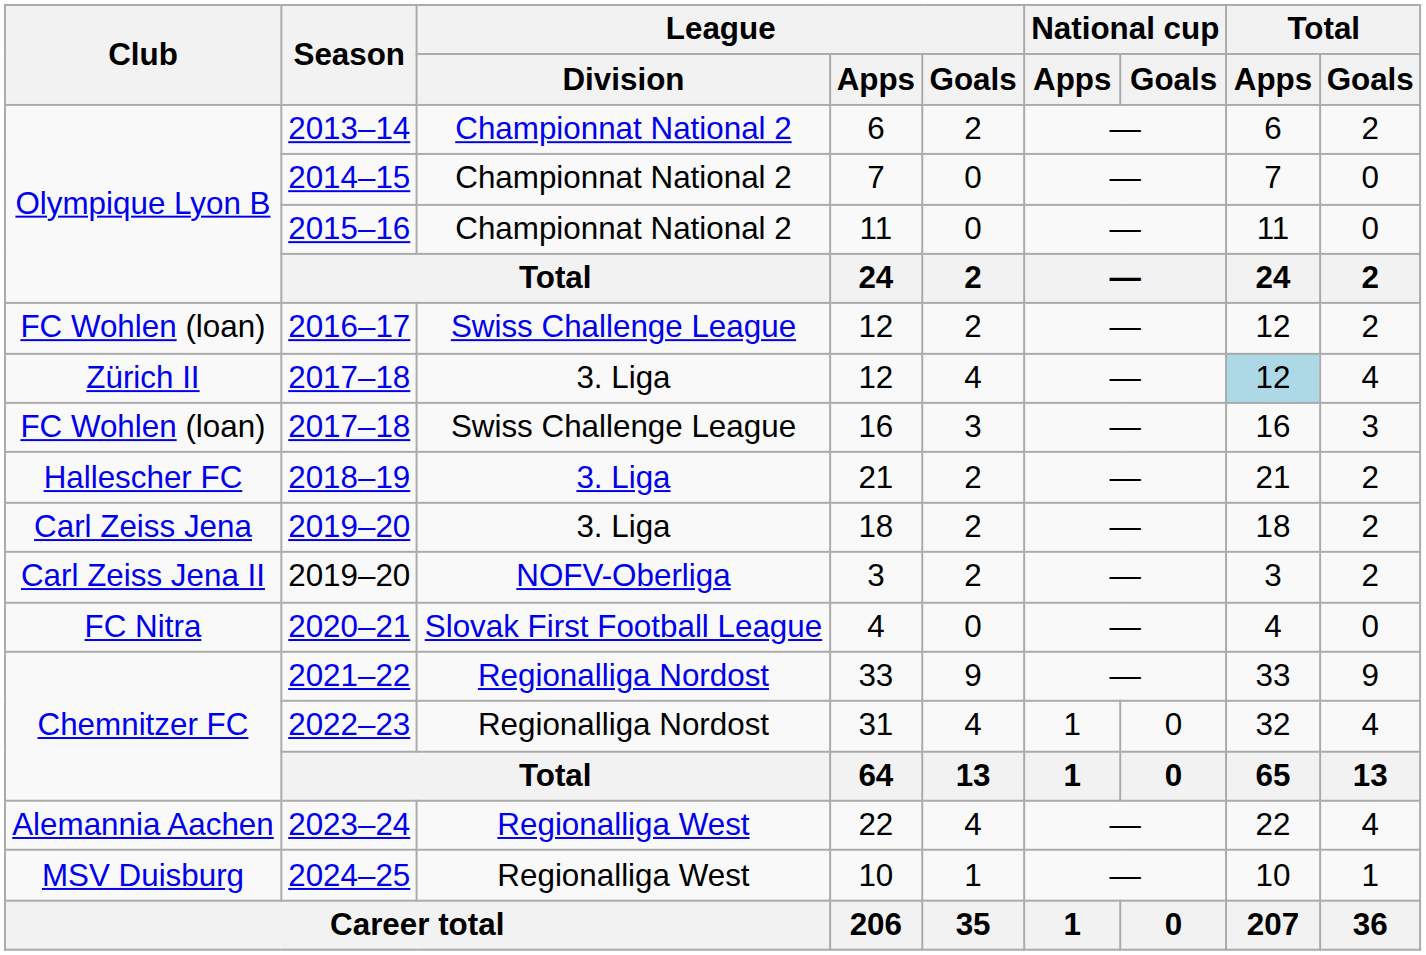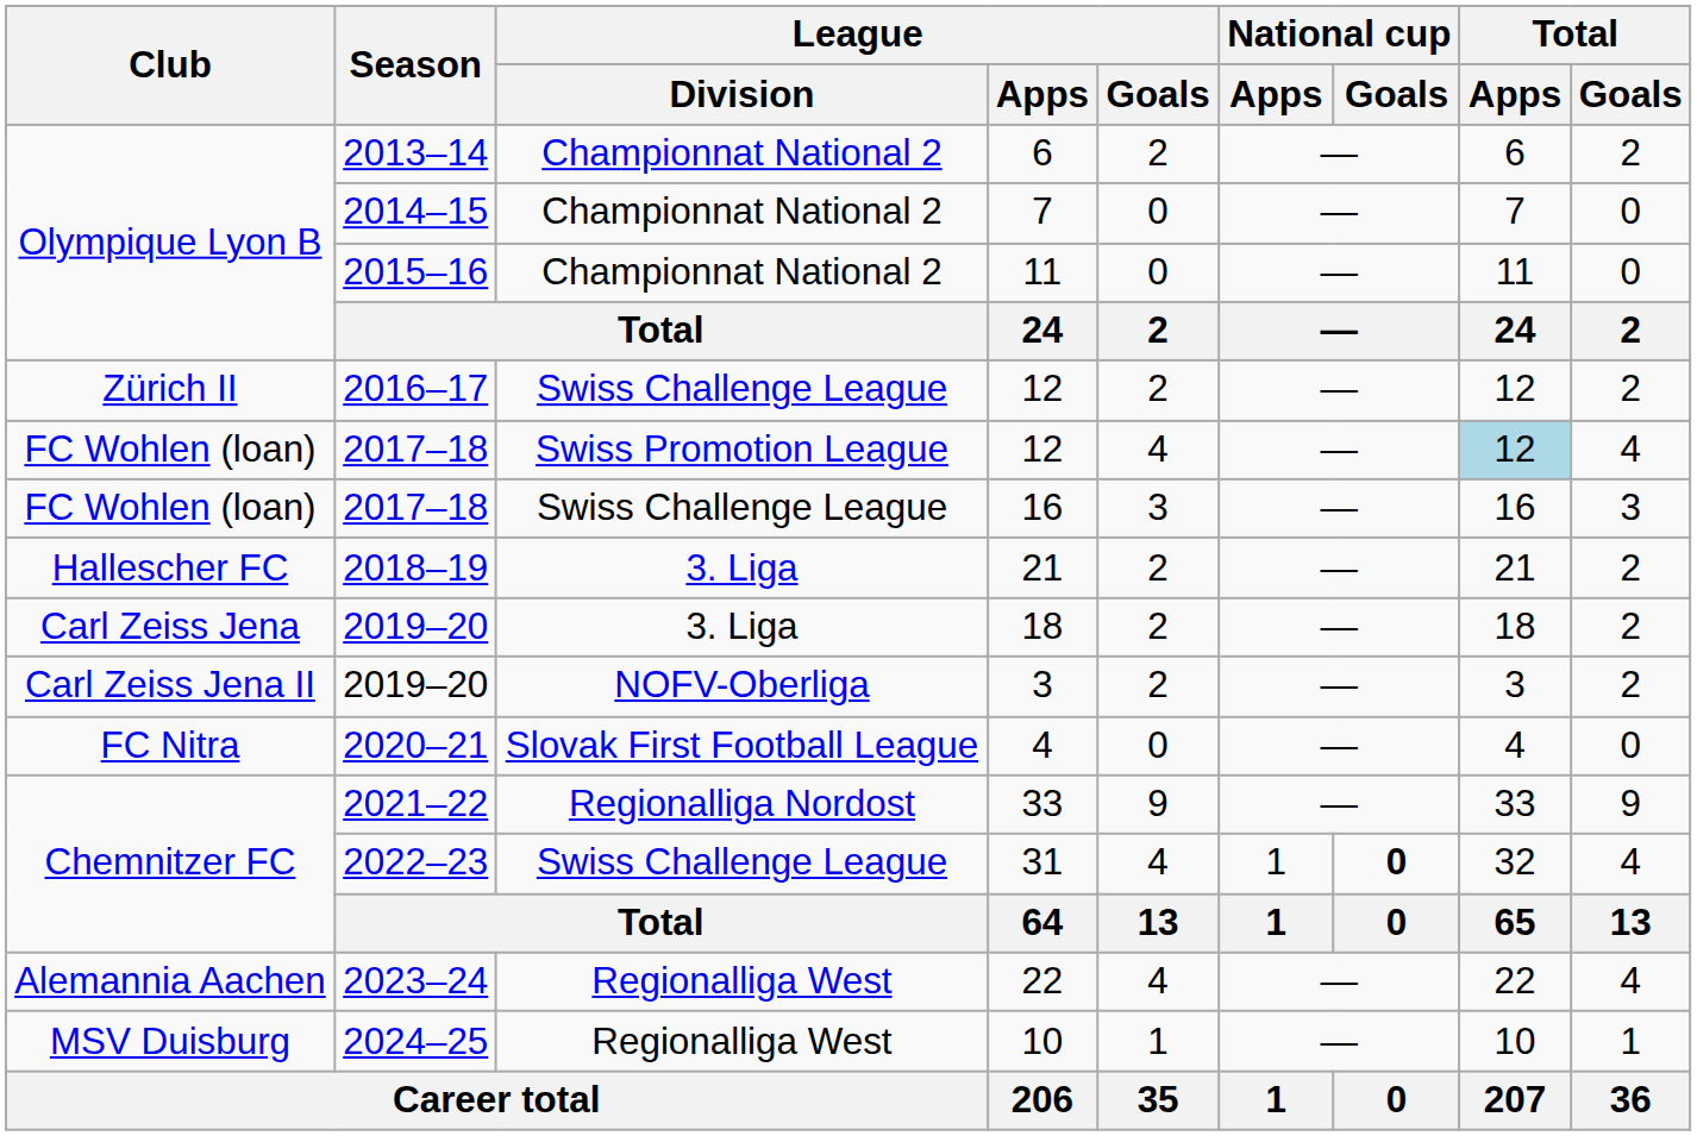2016–17 / 12 | Club: FC Wohlen (loan) -> Zürich II
2017–18 / 12 | Club: Zürich II -> FC Wohlen (loan)
2017–18 / 12 | League / Division: 3. Liga -> Swiss Promotion League
31 | League / Division: Regionalliga Nordost -> Swiss Challenge League
31 | National cup / Goals: normal -> bold
